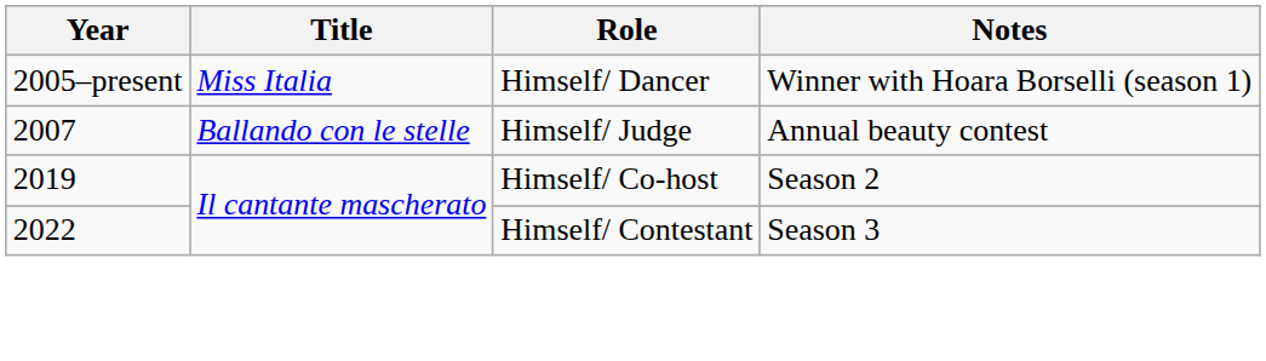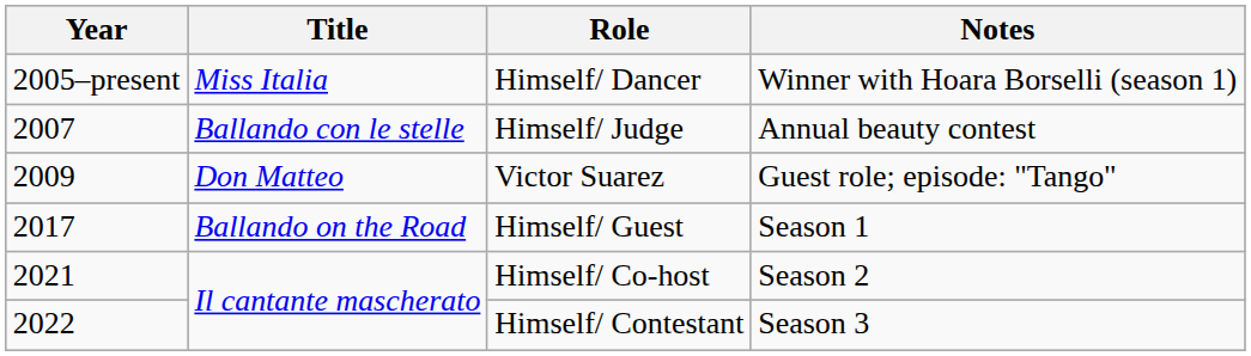+ row: 2009 | Don Matteo | Victor Suarez | Guest role; episode: "Tango"
+ row: 2017 | Ballando on the Road | Himself/ Guest | Season 1
Himself/ Co-host | Year: 2019 -> 2021
